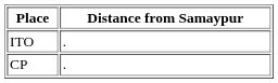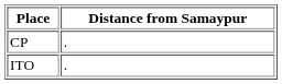rows swapped: ITO <-> CP
